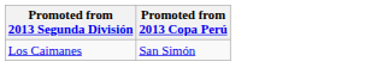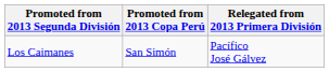+ column: Relegated from 2013 Primera División | Pacífico José Gálvez
